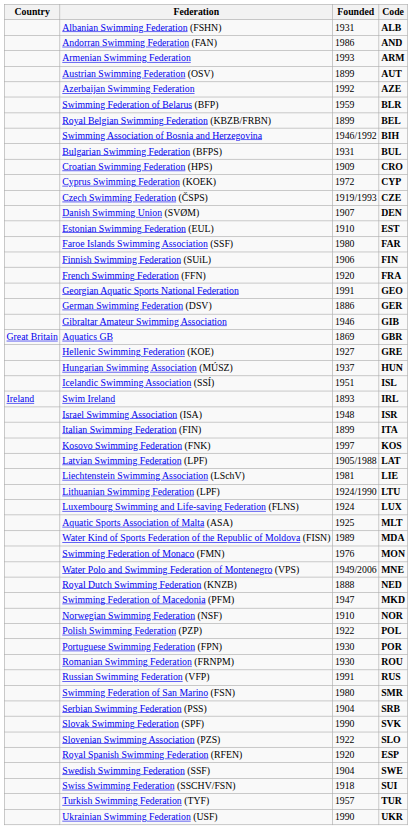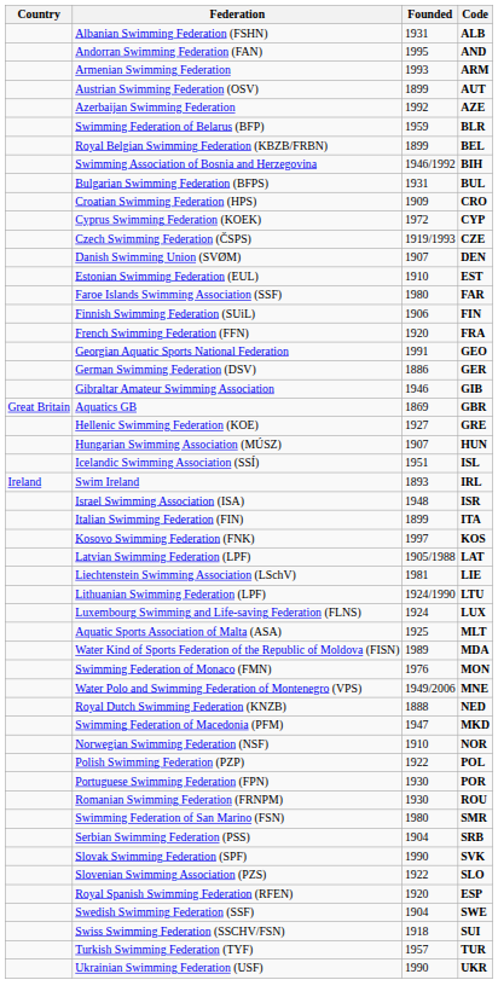Andorran Swimming Federation (FAN) | Founded: 1986 -> 1995
Hungarian Swimming Association (MÚSZ) | Founded: 1937 -> 1907
- row: Russian Swimming Federation (VFP) | 1991 | RUS
